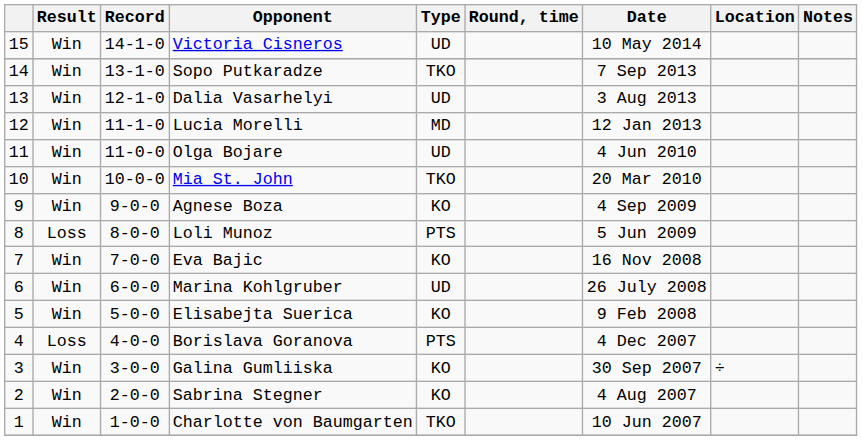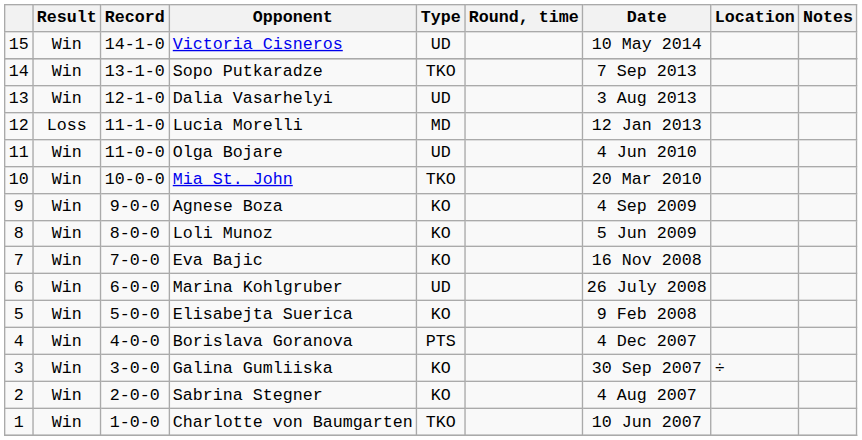Lucia Morelli | Result: Win -> Loss
Loli Munoz | Result: Loss -> Win
Loli Munoz | Type: PTS -> KO
Borislava Goranova | Result: Loss -> Win
